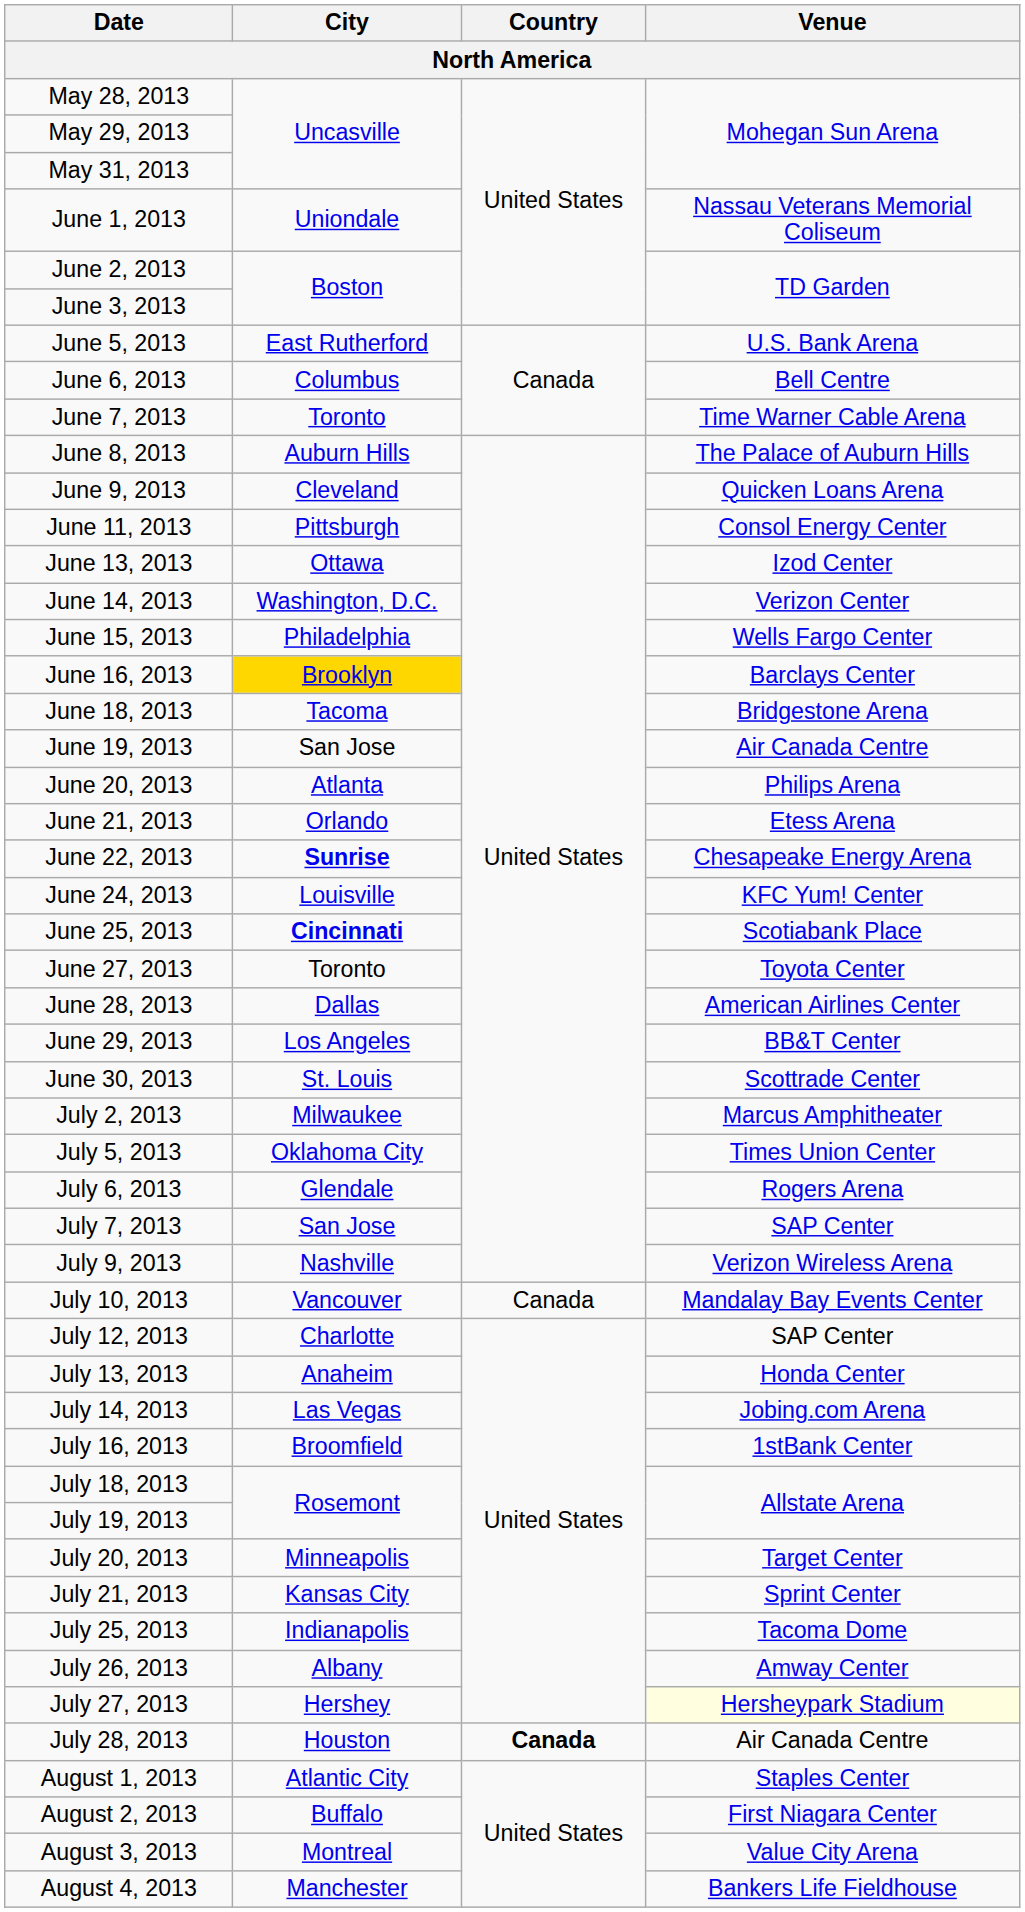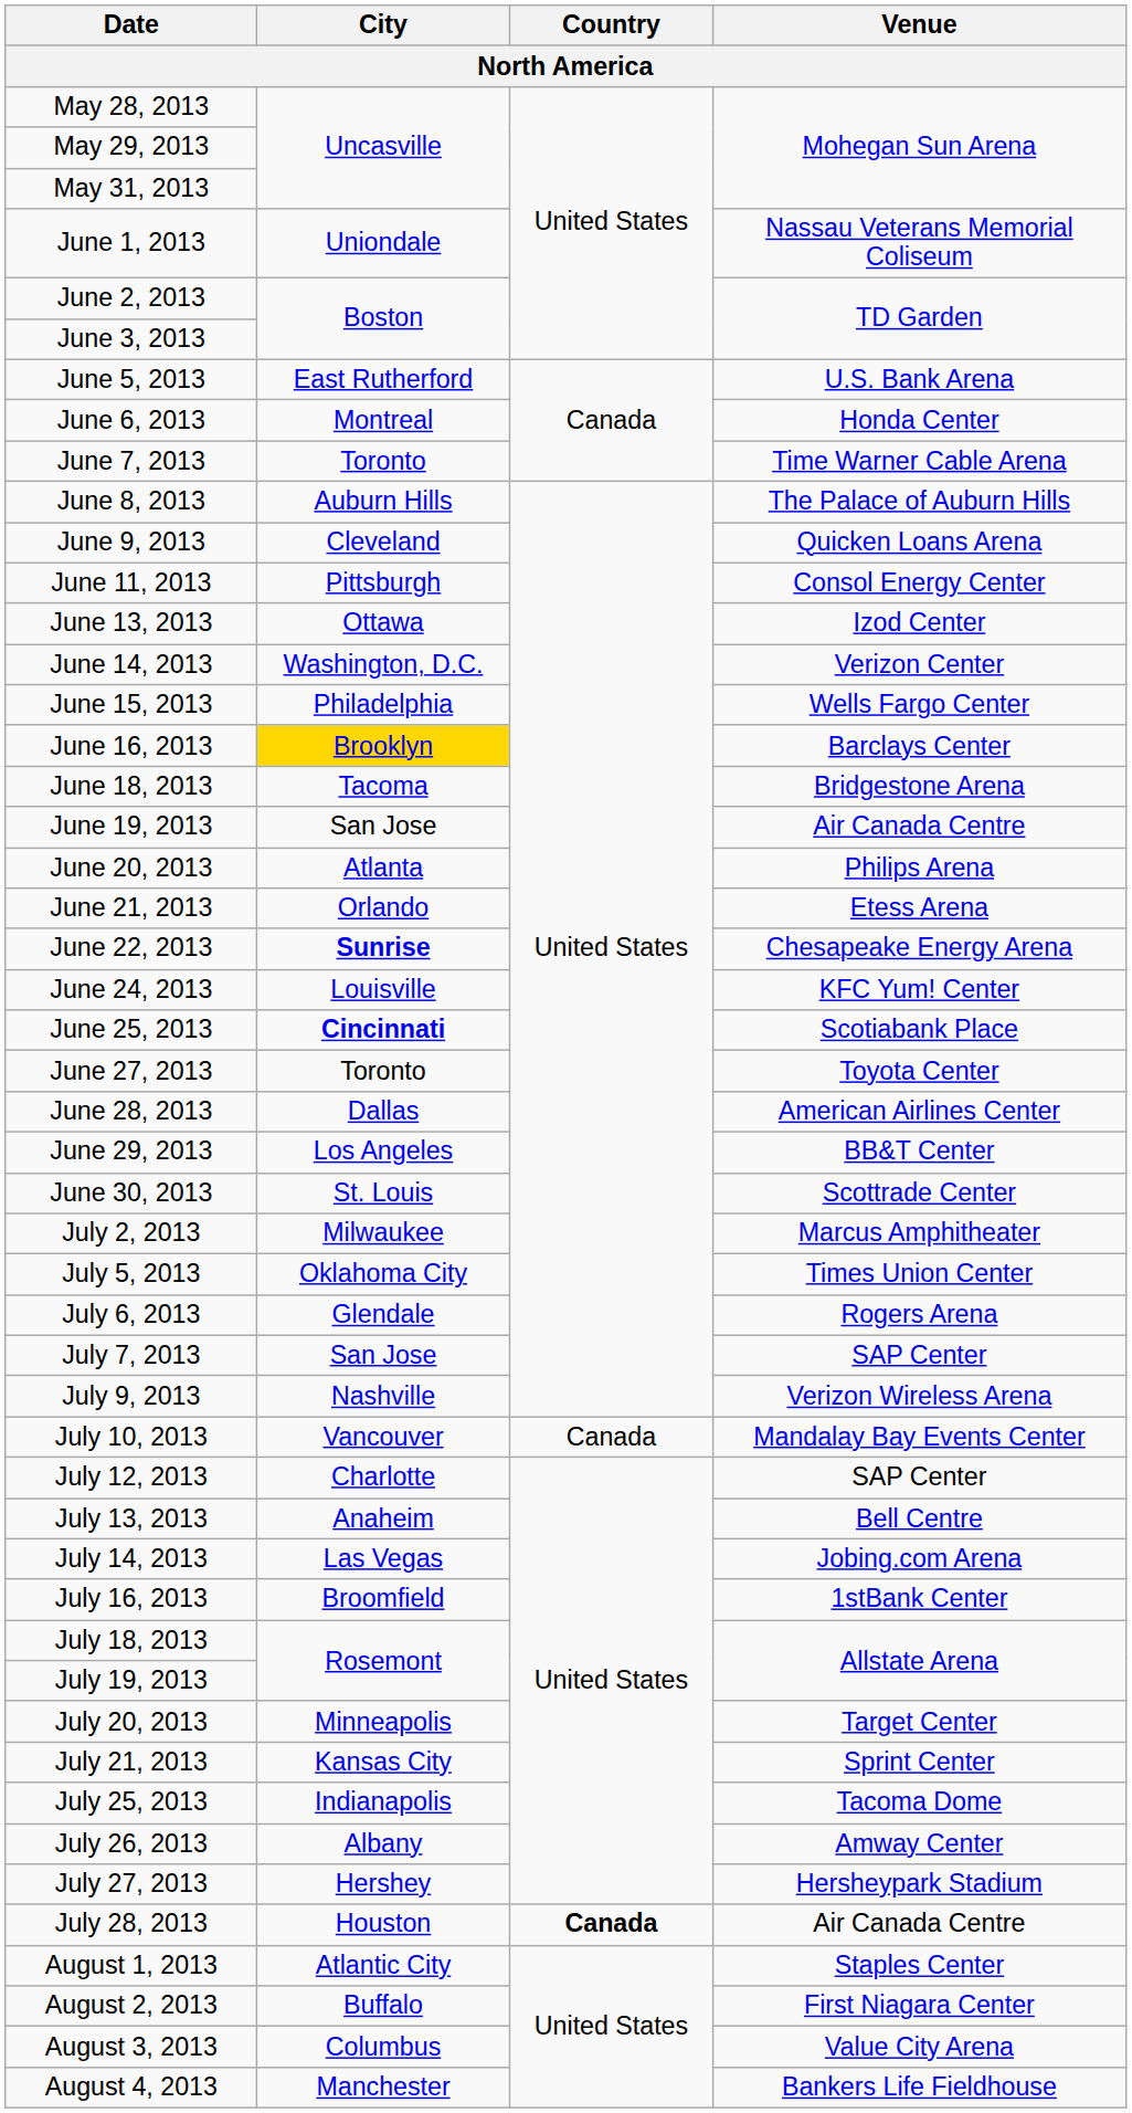June 6, 2013 | City: Columbus -> Montreal
June 6, 2013 | Venue: Bell Centre -> Honda Center
July 13, 2013 | Venue: Honda Center -> Bell Centre
July 27, 2013 | Venue: lightyellow background -> no background
August 3, 2013 | City: Montreal -> Columbus
